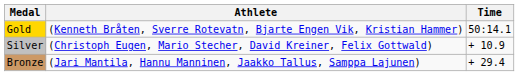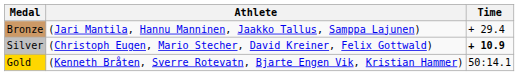rows swapped: Gold <-> Bronze
Silver | Time: normal -> bold
